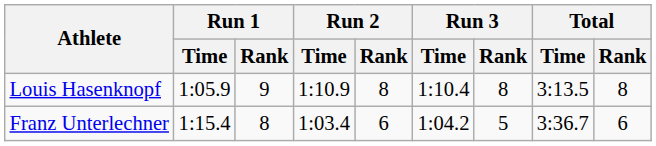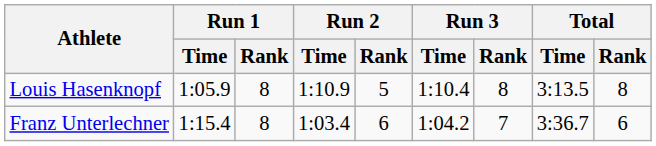Louis Hasenknopf | Run 1 / Rank: 9 -> 8
Louis Hasenknopf | Run 2 / Rank: 8 -> 5
Franz Unterlechner | Run 3 / Rank: 5 -> 7
